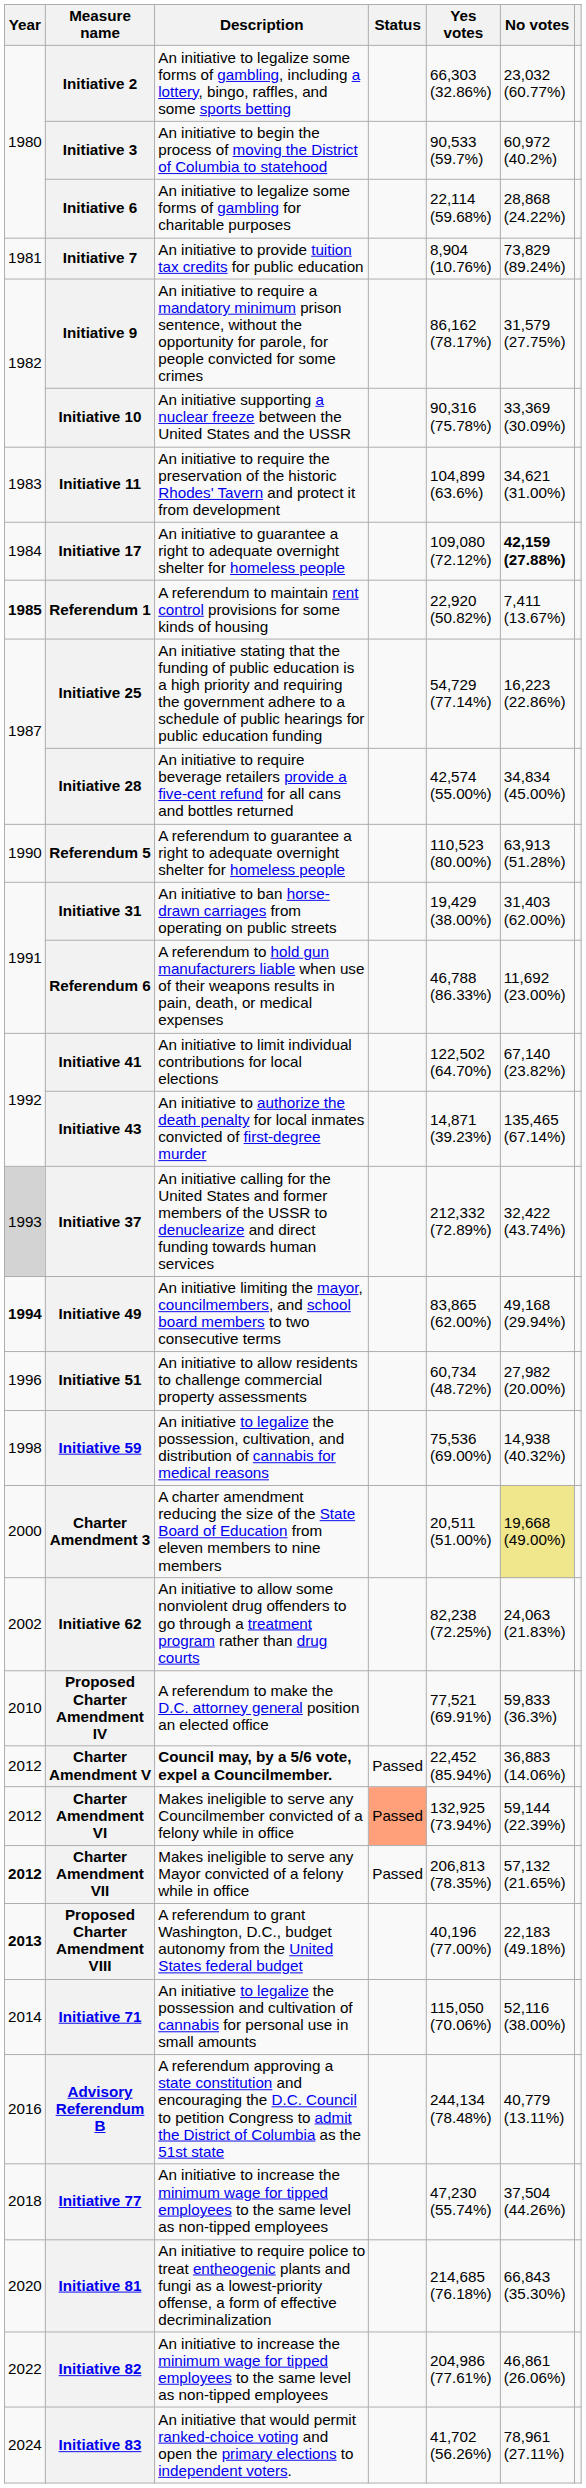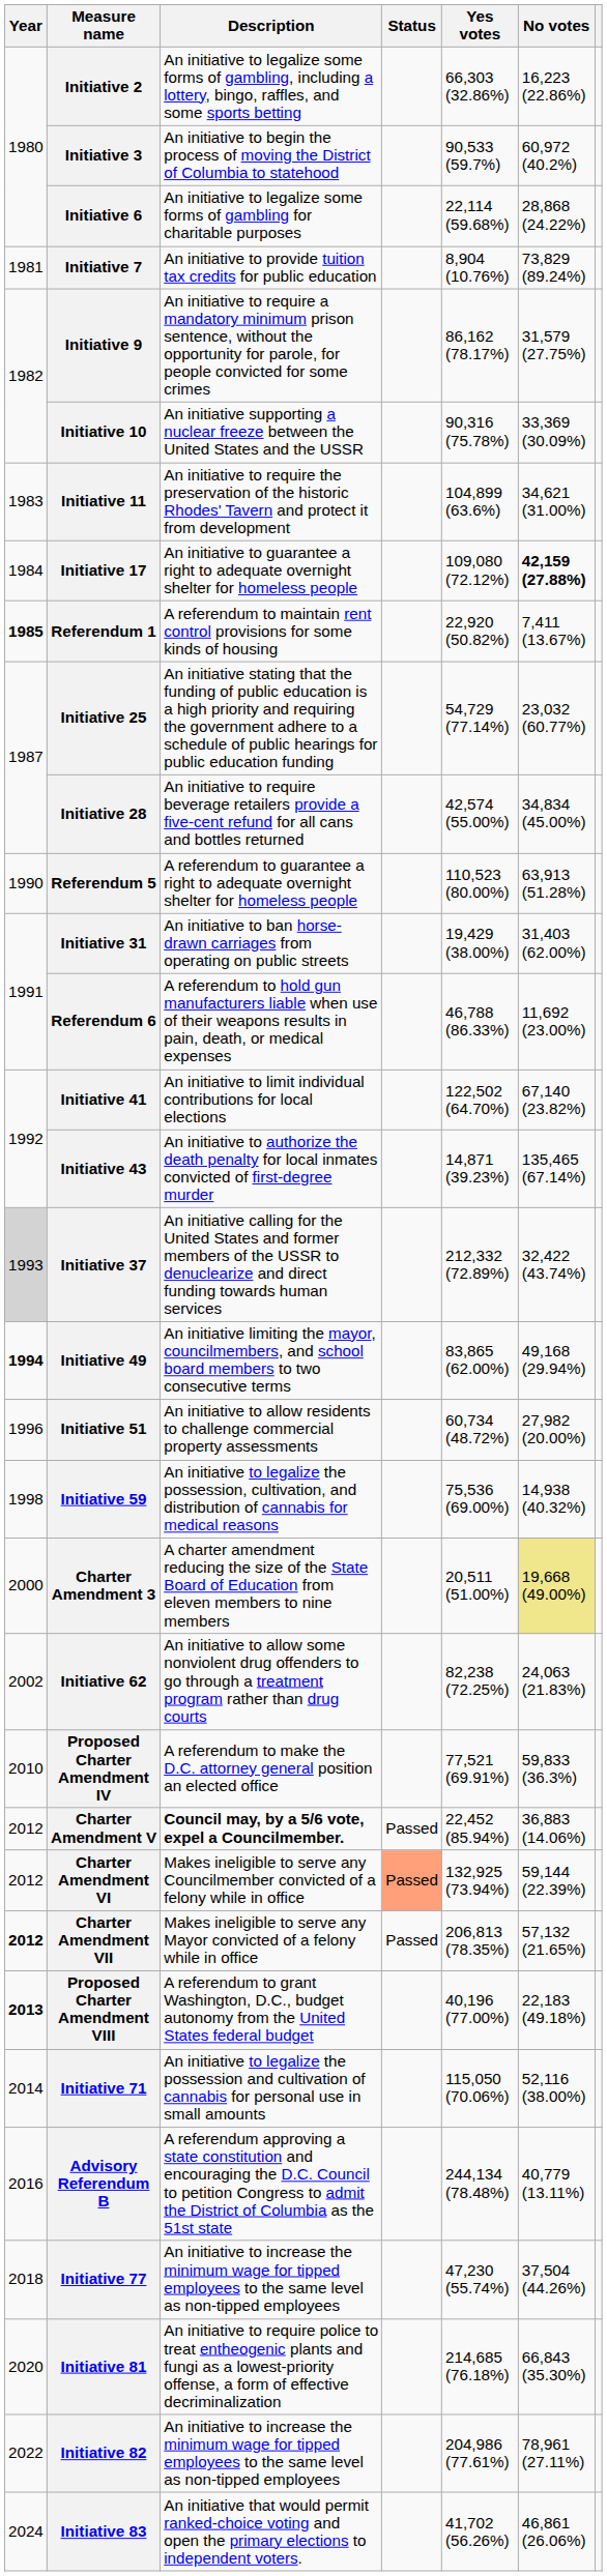Initiative 2 | No votes: 23,032 (60.77%) -> 16,223 (22.86%)
Initiative 25 | No votes: 16,223 (22.86%) -> 23,032 (60.77%)
Initiative 82 | No votes: 46,861 (26.06%) -> 78,961 (27.11%)
Initiative 83 | No votes: 78,961 (27.11%) -> 46,861 (26.06%)
